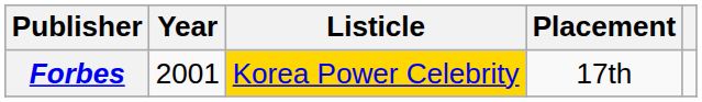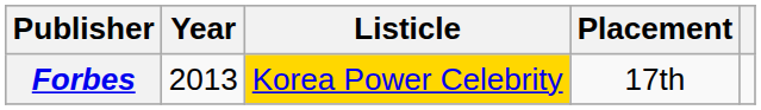Forbes | Year: 2001 -> 2013
